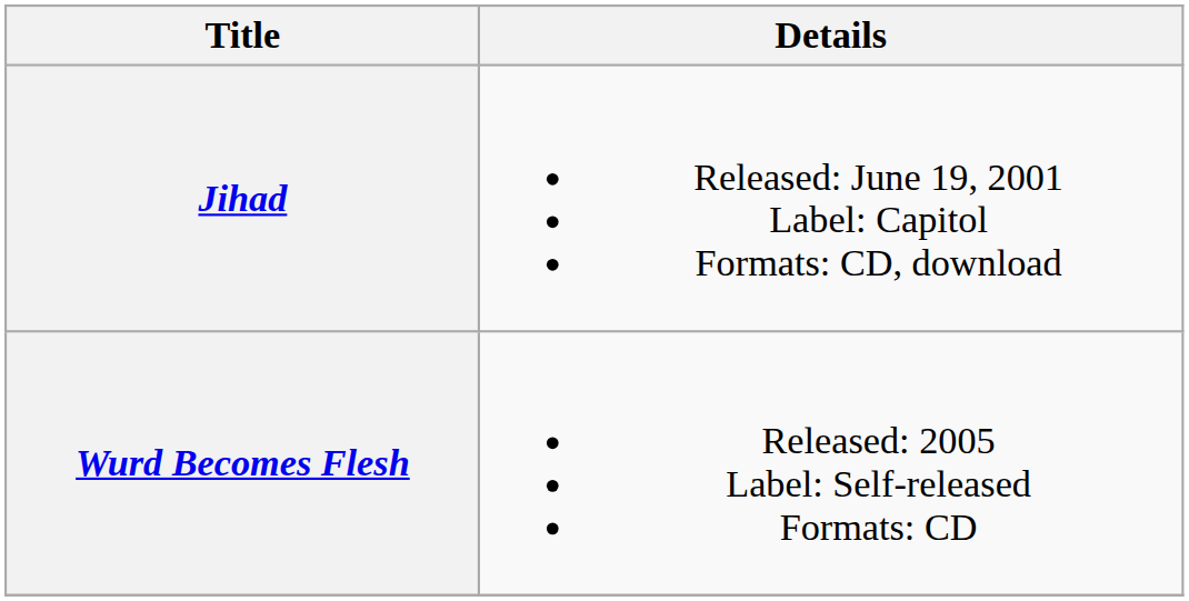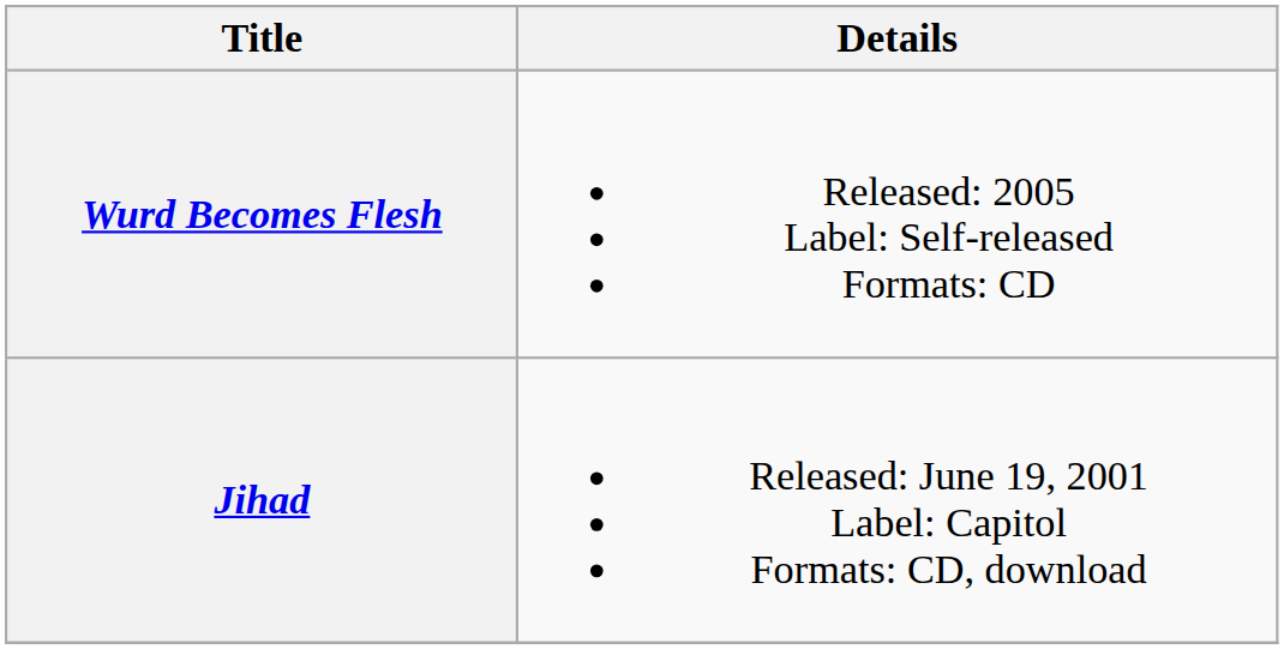rows swapped: Jihad <-> Wurd Becomes Flesh
